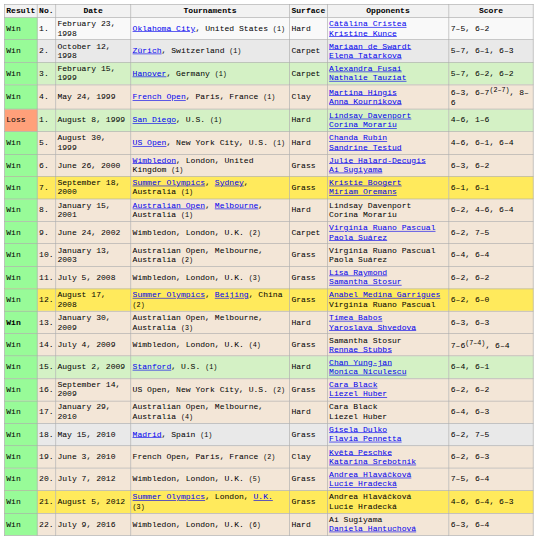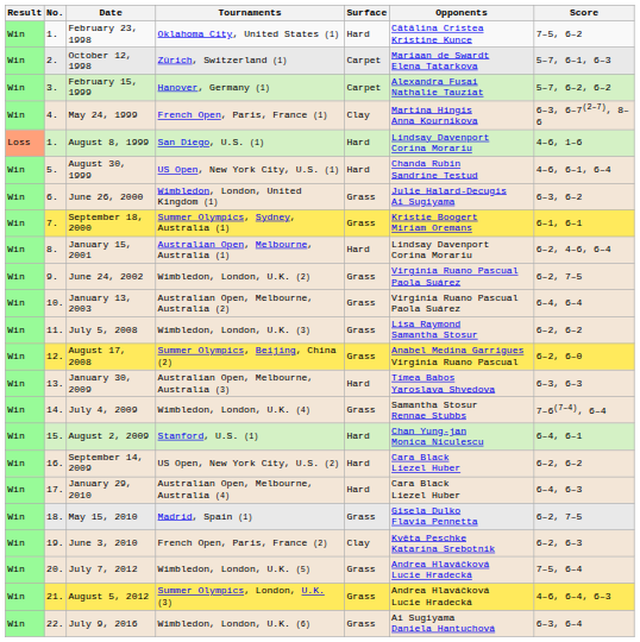June 24, 2002 | Surface: Carpet -> Grass
January 30, 2009 | Result: bold -> normal
September 14, 2009 | Surface: Grass -> Hard
July 9, 2016 | Surface: Hard -> Grass
